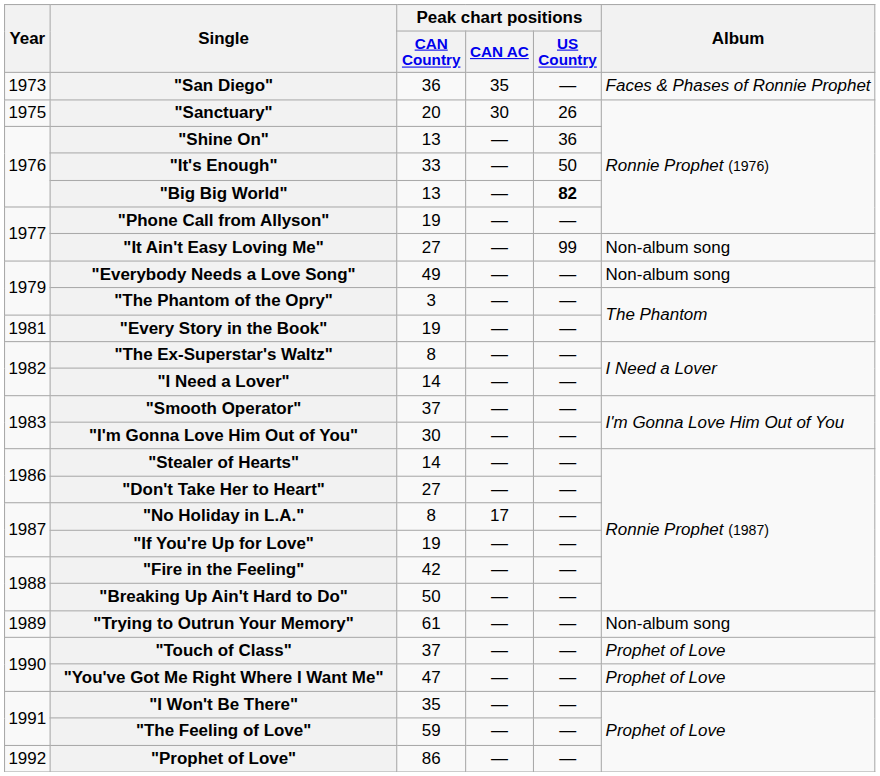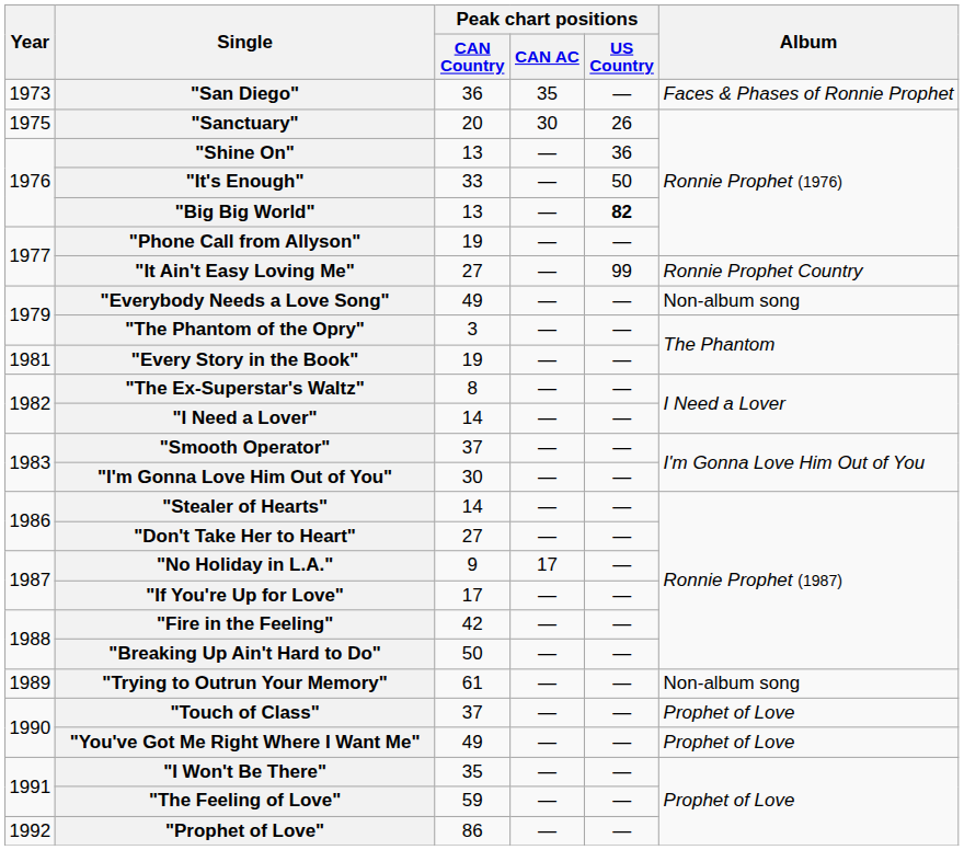"It Ain't Easy Loving Me" | Album: Non-album song -> Ronnie Prophet Country
"No Holiday in L.A." | Peak chart positions / CAN Country: 8 -> 9
"If You're Up for Love" | Peak chart positions / CAN Country: 19 -> 17
"You've Got Me Right Where I Want Me" | Peak chart positions / CAN Country: 47 -> 49
